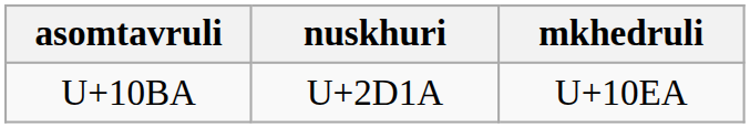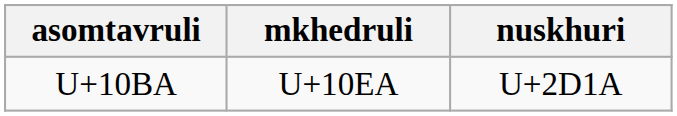columns swapped: nuskhuri <-> mkhedruli
